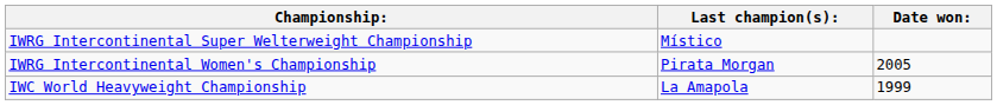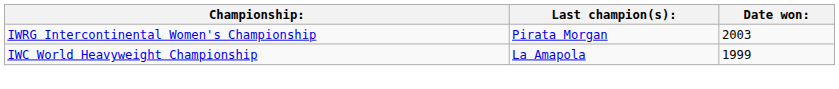- row: IWRG Intercontinental Super Welterweight Championship | Místico
IWRG Intercontinental Women's Championship | Date won:: 2005 -> 2003
